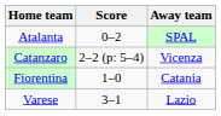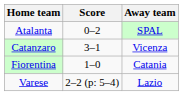Catanzaro | Score: 2–2 (p: 5–4) -> 3–1
Varese | Score: 3–1 -> 2–2 (p: 5–4)
